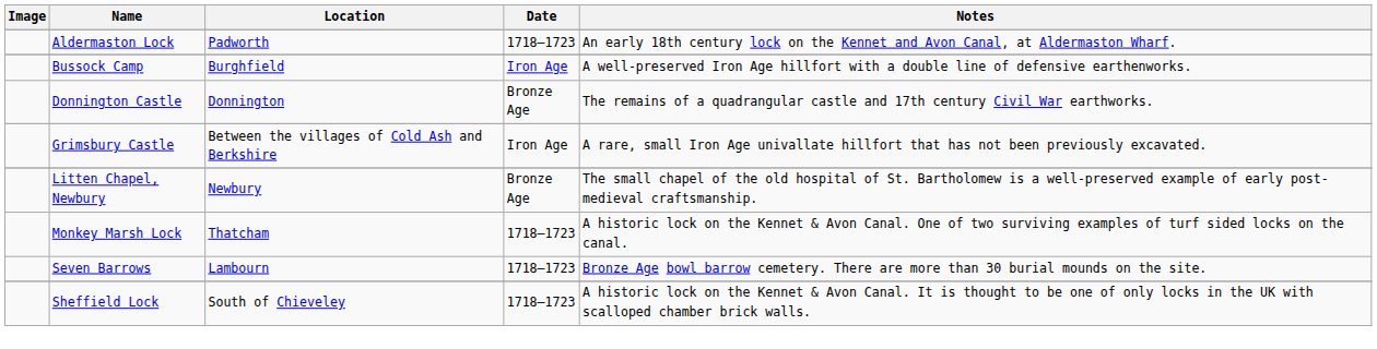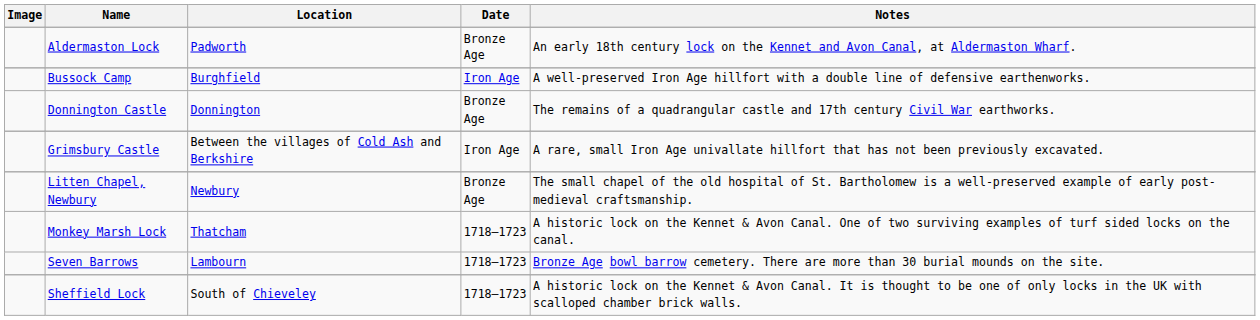Aldermaston Lock | Date: 1718–1723 -> Bronze Age
